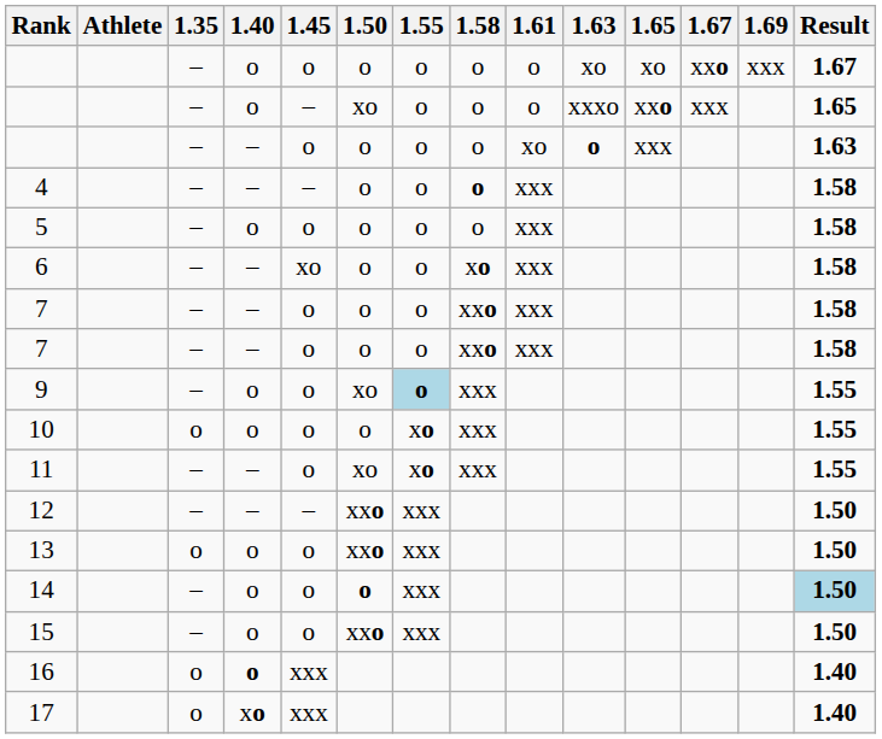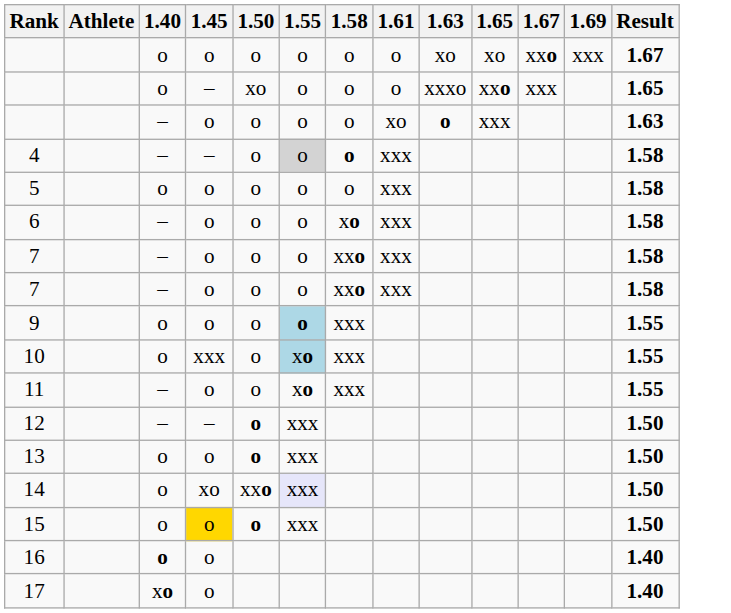- column: 1.35 | – | – | – | – | – | – | – | – | – | o | – | – | o | – | – | o | o
4 | 1.55: no background -> lightgrey background
6 | 1.45: xo -> o
9 | 1.50: xo -> o
10 | 1.45: o -> xxx
10 | 1.55: no background -> lightblue background
11 | 1.50: xo -> o
12 | 1.50: xxo -> o
13 | 1.50: xxo -> o
14 | 1.45: o -> xo
14 | 1.50: o -> xxo
14 | 1.55: no background -> lavender background
14 | Result: lightblue background -> no background
15 | 1.45: no background -> gold background
15 | 1.50: xxo -> o
16 | 1.45: xxx -> o
17 | 1.45: xxx -> o
